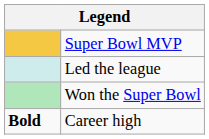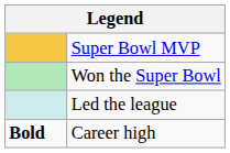rows swapped: Won the Super Bowl <-> Led the league
